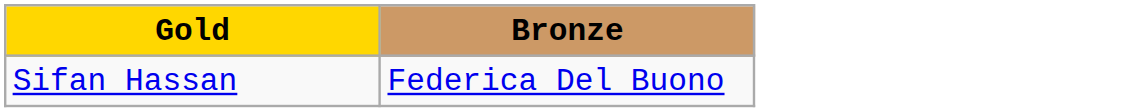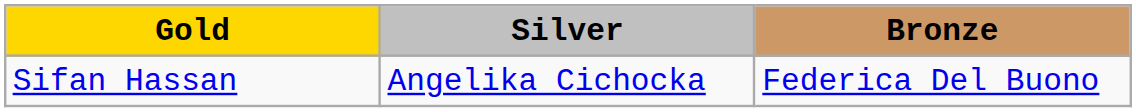+ column: Silver | Angelika Cichocka
